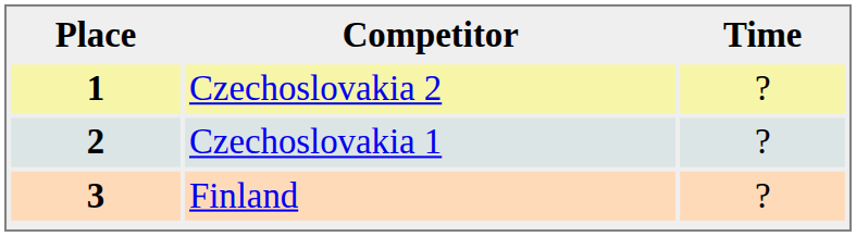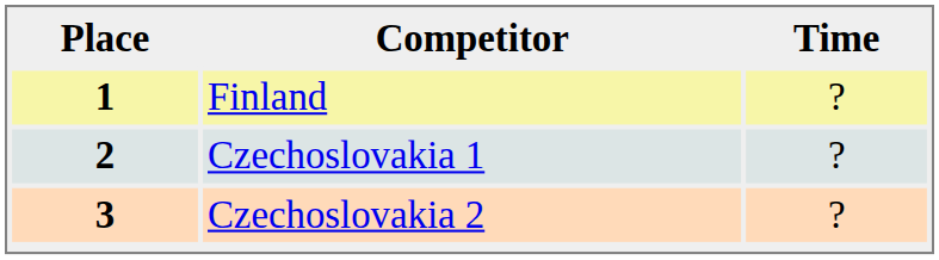1 | Competitor: Czechoslovakia 2 -> Finland
3 | Competitor: Finland -> Czechoslovakia 2
